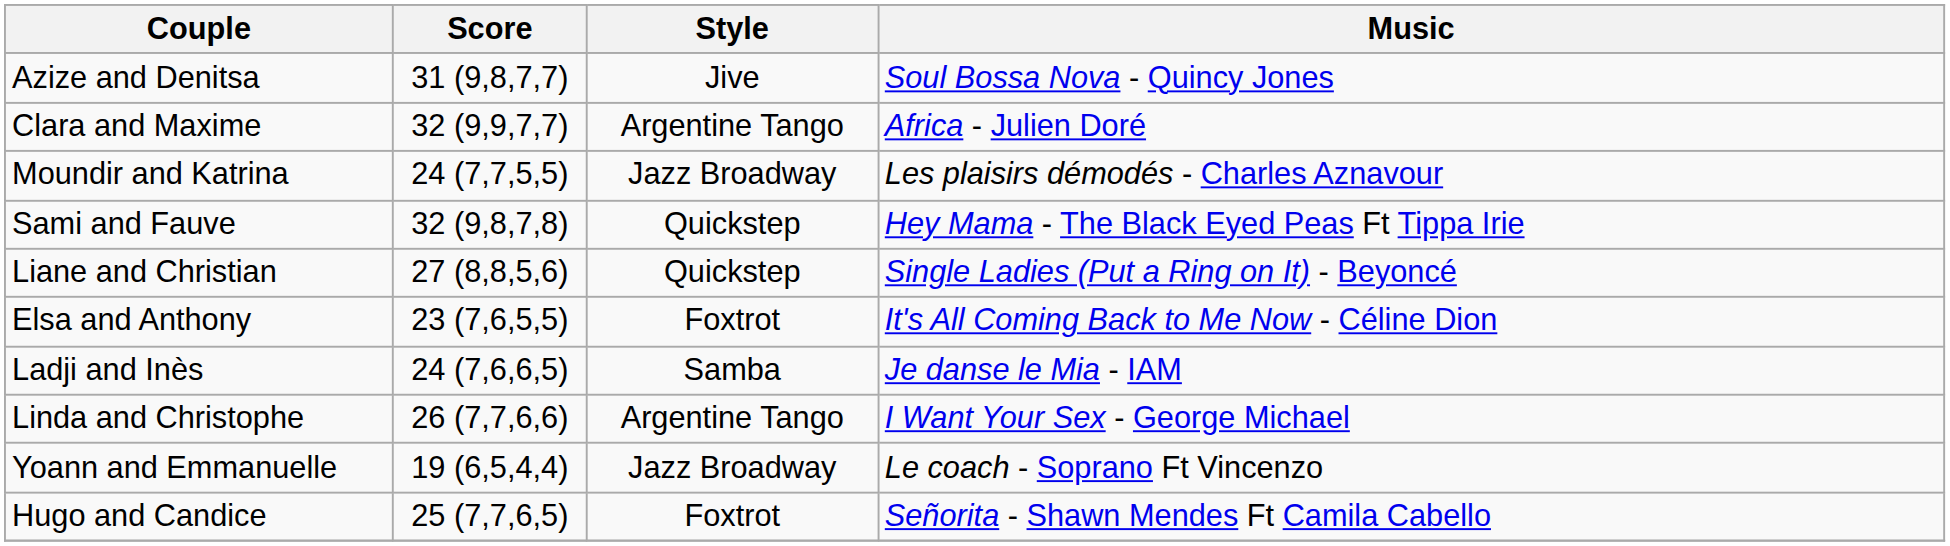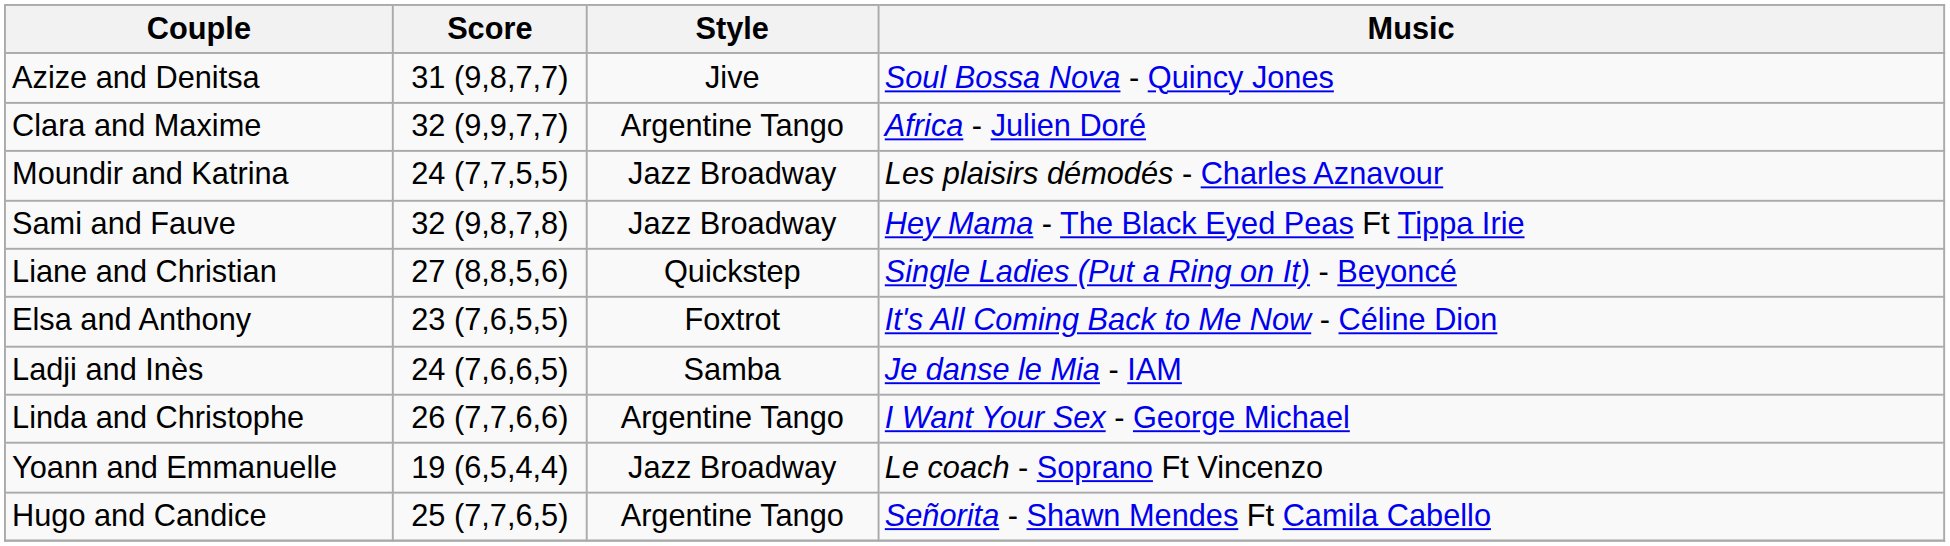Sami and Fauve | Style: Quickstep -> Jazz Broadway
Hugo and Candice | Style: Foxtrot -> Argentine Tango
